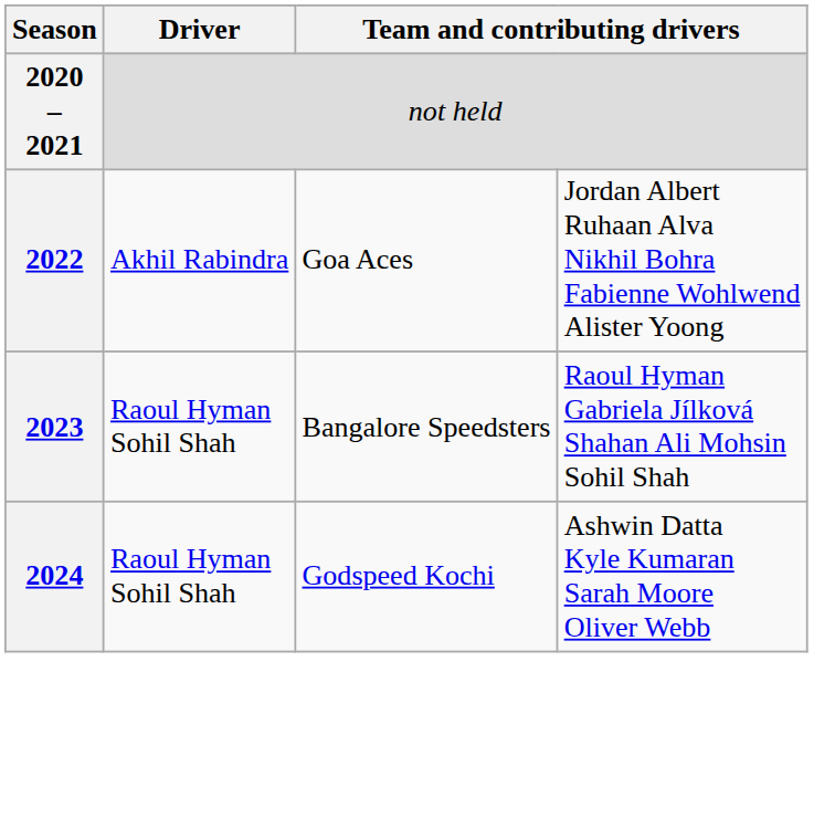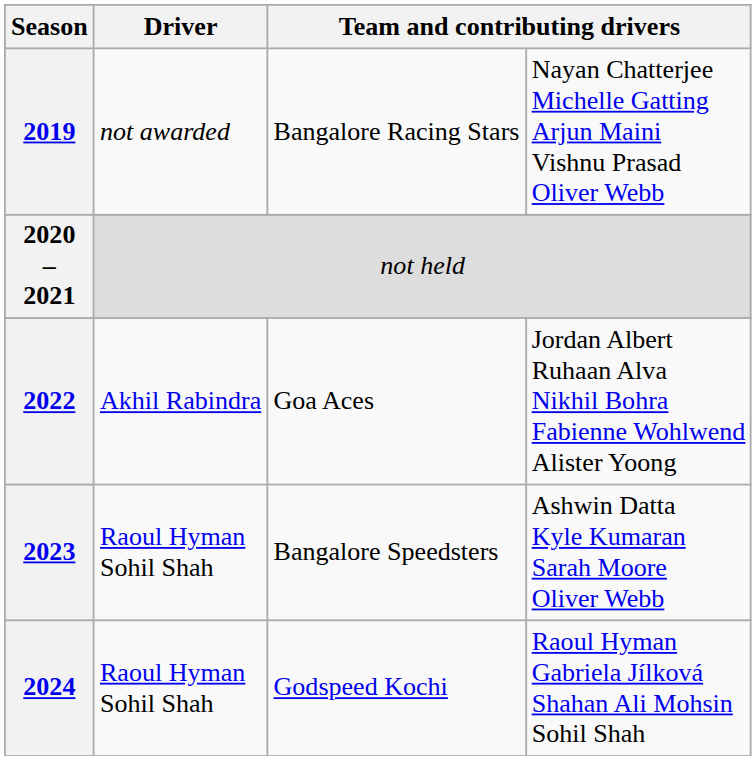+ row: 2019 | not awarded | Bangalore Racing Stars | Nayan Chatterjee Michelle Gatting Arjun Maini Vishnu Prasad Oliver Webb
2023 | column 4: Raoul Hyman Gabriela Jílková Shahan Ali Mohsin Sohil Shah -> Ashwin Datta Kyle Kumaran Sarah Moore Oliver Webb
2024 | column 4: Ashwin Datta Kyle Kumaran Sarah Moore Oliver Webb -> Raoul Hyman Gabriela Jílková Shahan Ali Mohsin Sohil Shah
